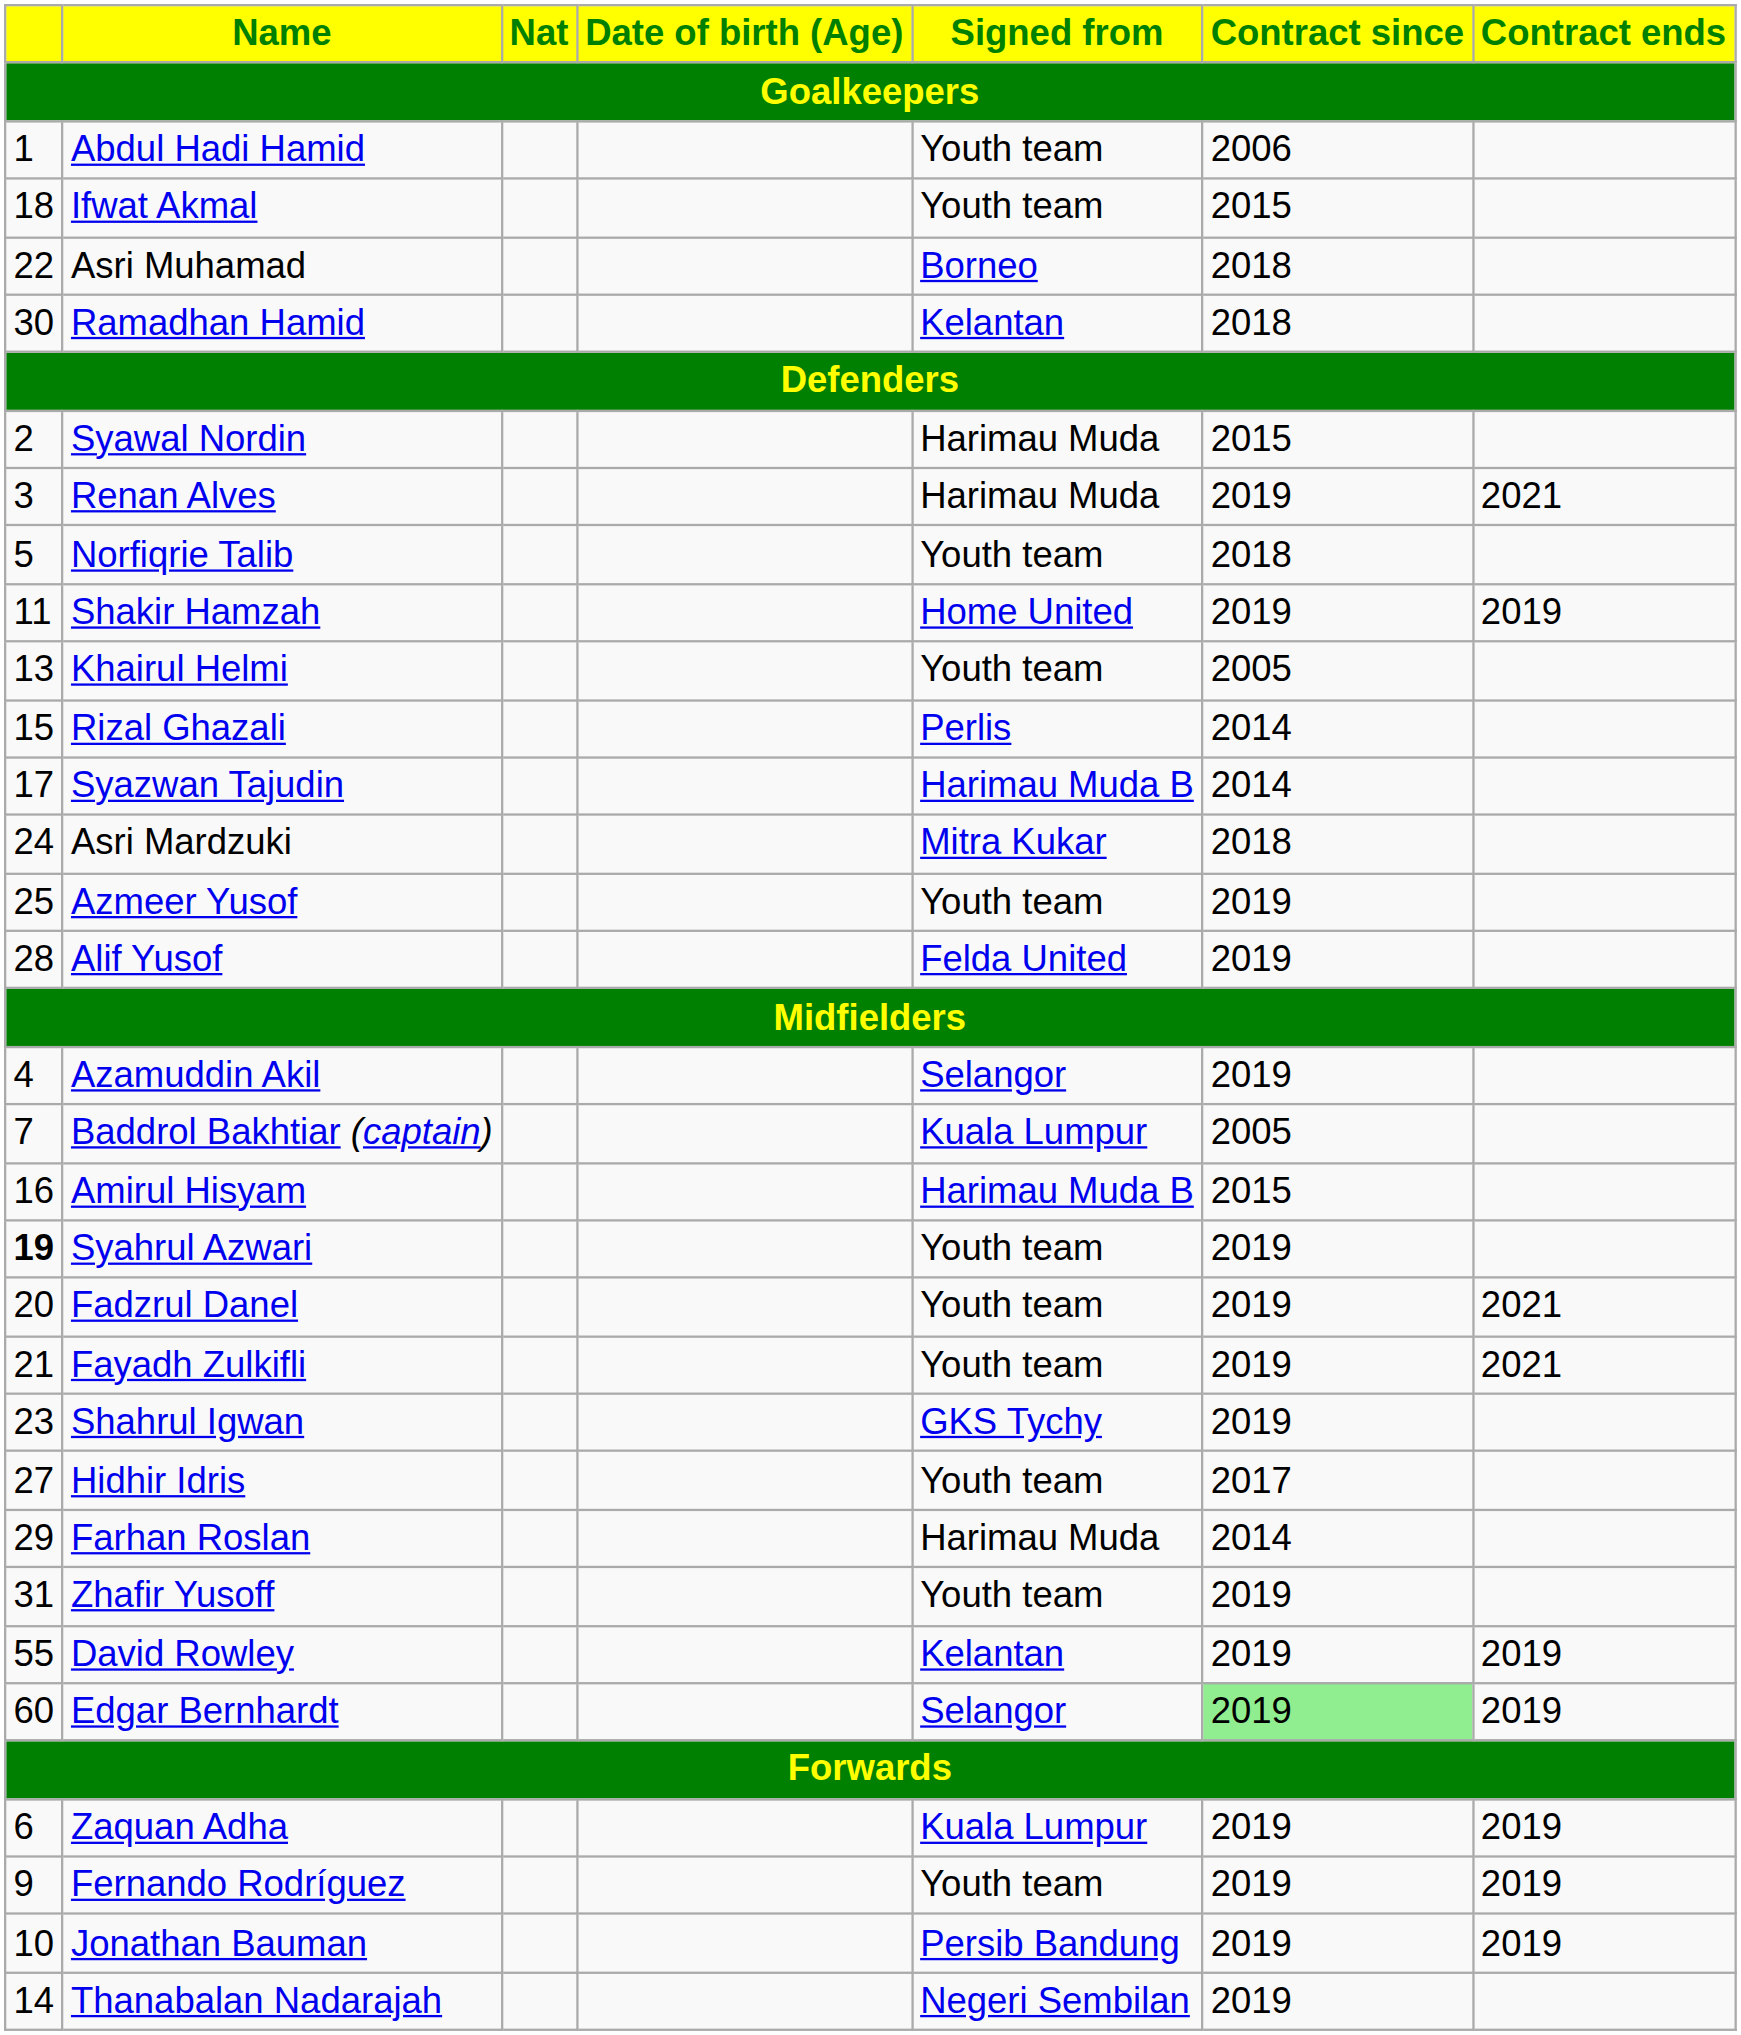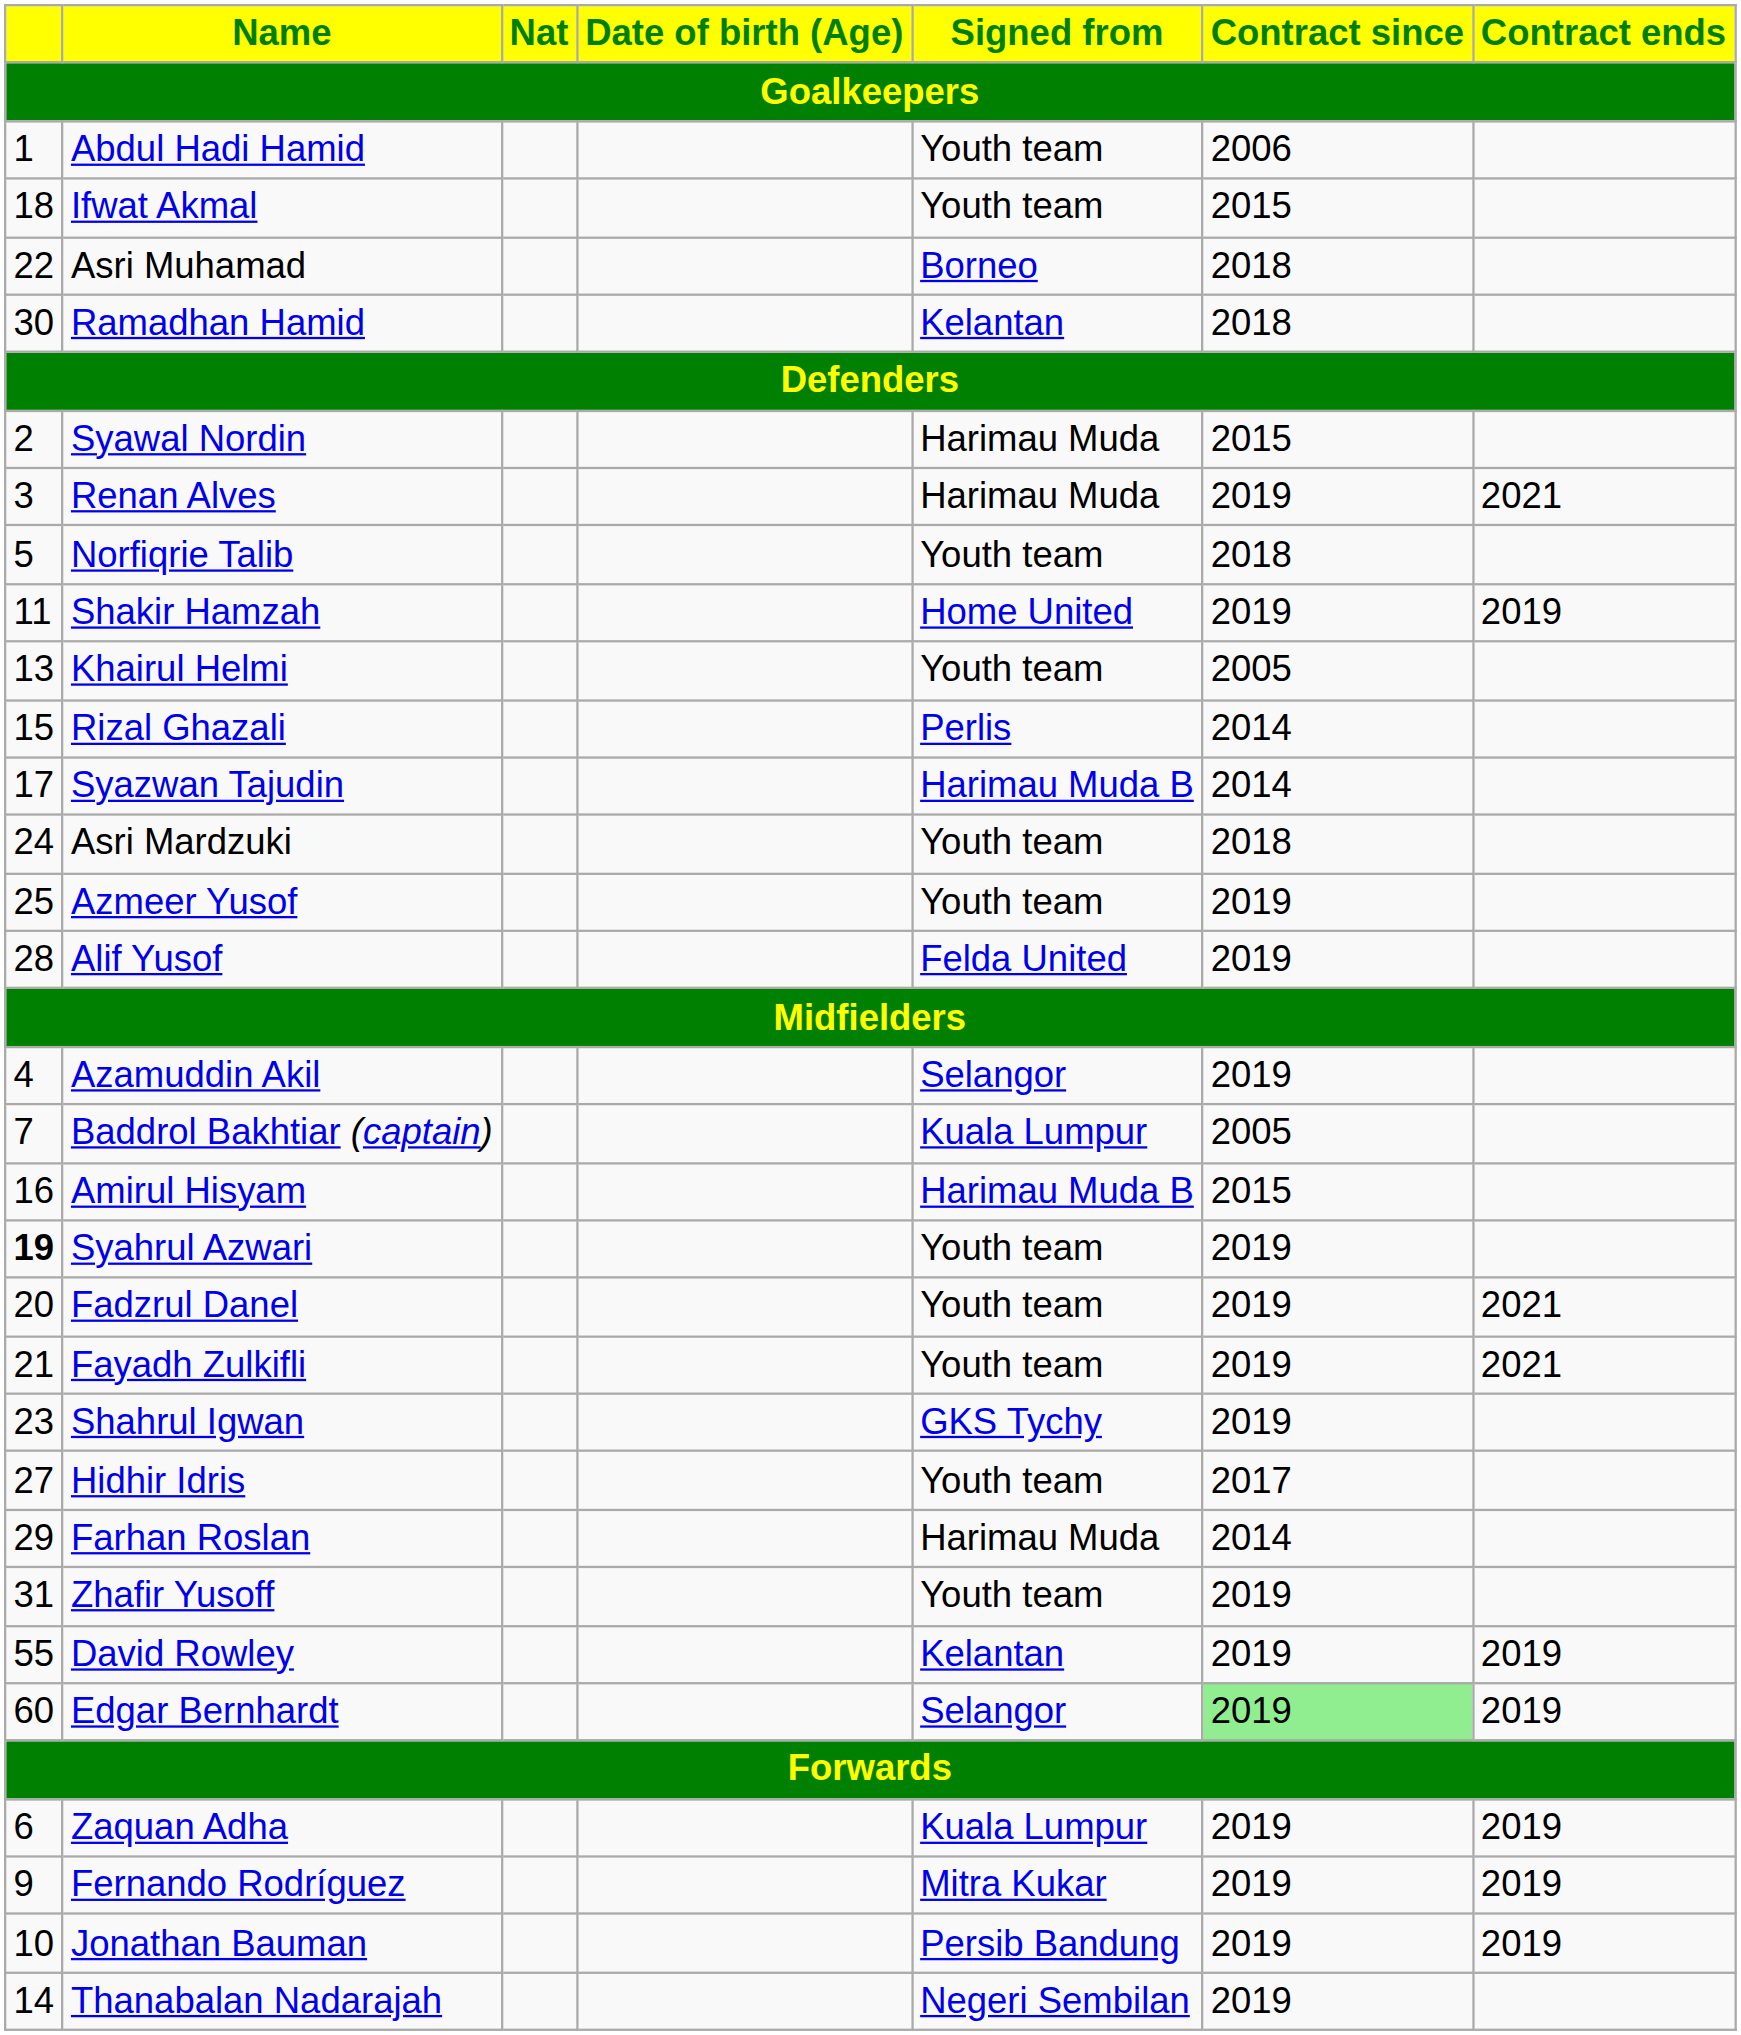Asri Mardzuki | Signed from: Mitra Kukar -> Youth team
Fernando Rodríguez | Signed from: Youth team -> Mitra Kukar
